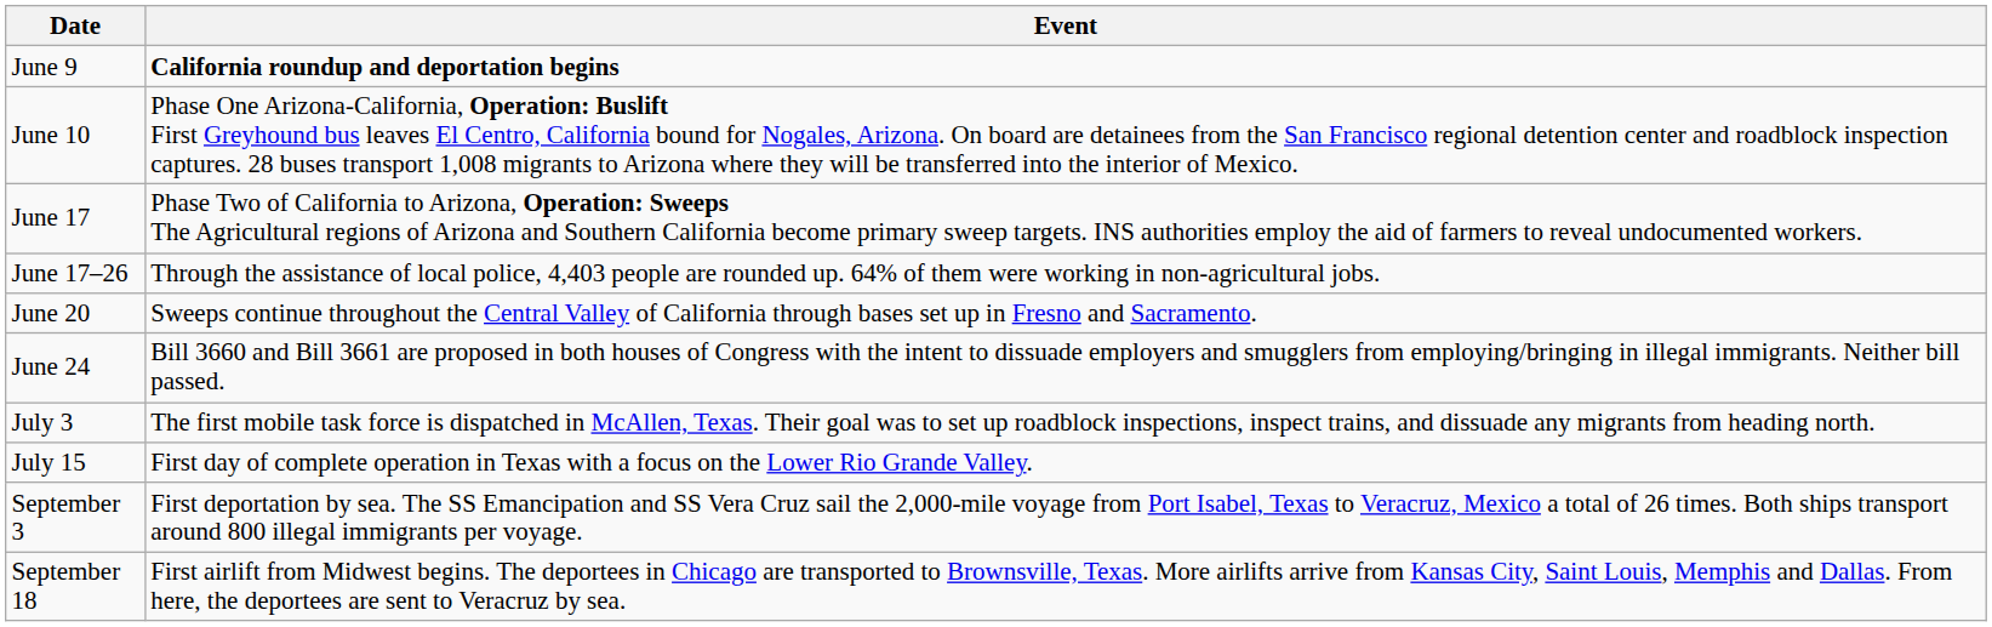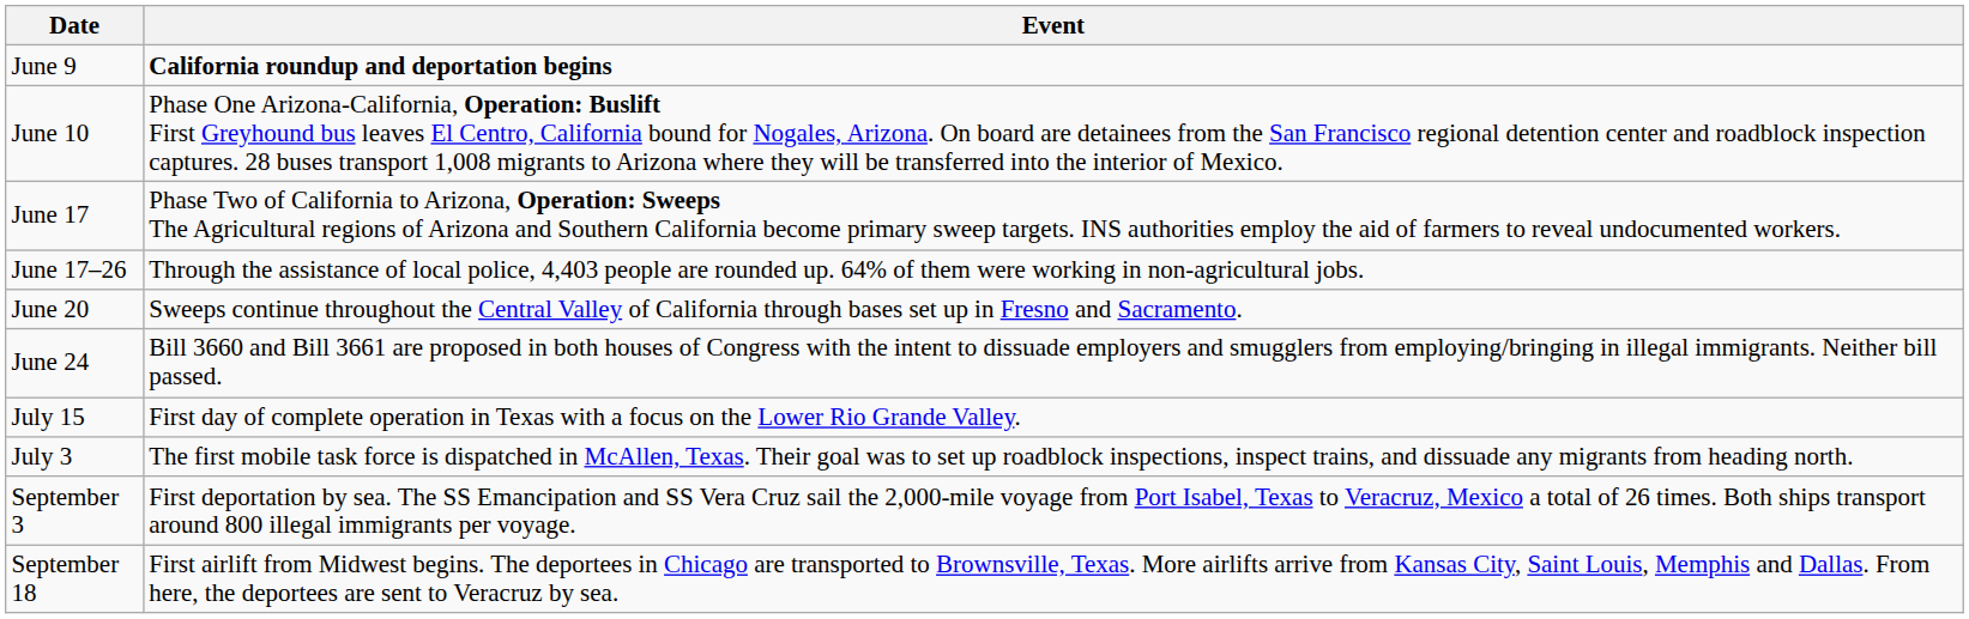rows swapped: July 3 <-> July 15
